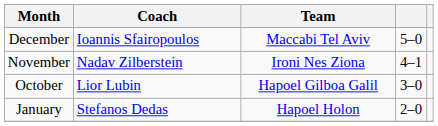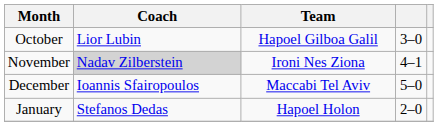rows swapped: October <-> December
November | Coach: no background -> lightgrey background
